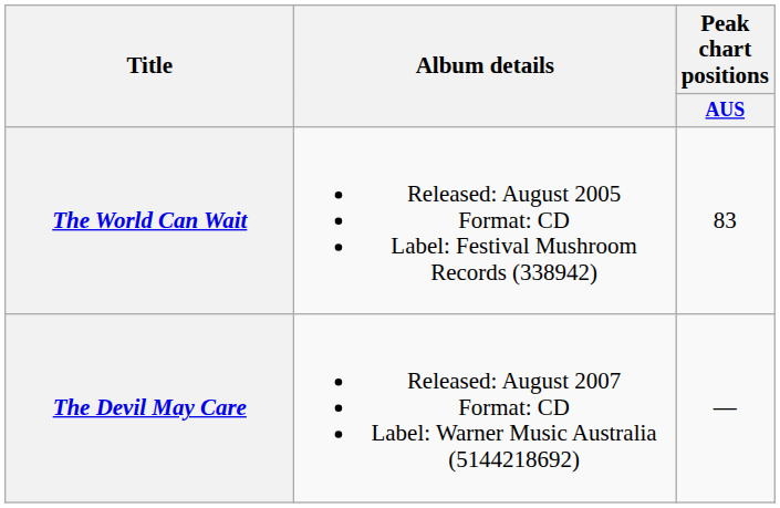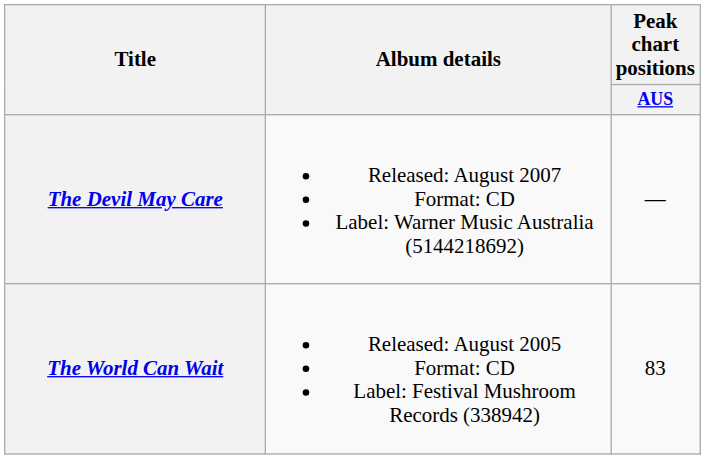rows swapped: The World Can Wait <-> The Devil May Care
